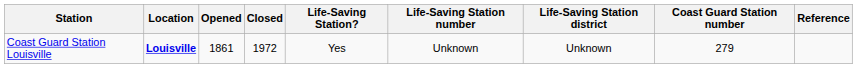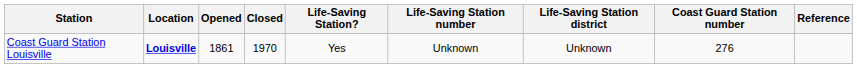Coast Guard Station Louisville | Closed: 1972 -> 1970
Coast Guard Station Louisville | Coast Guard Station number: 279 -> 276
